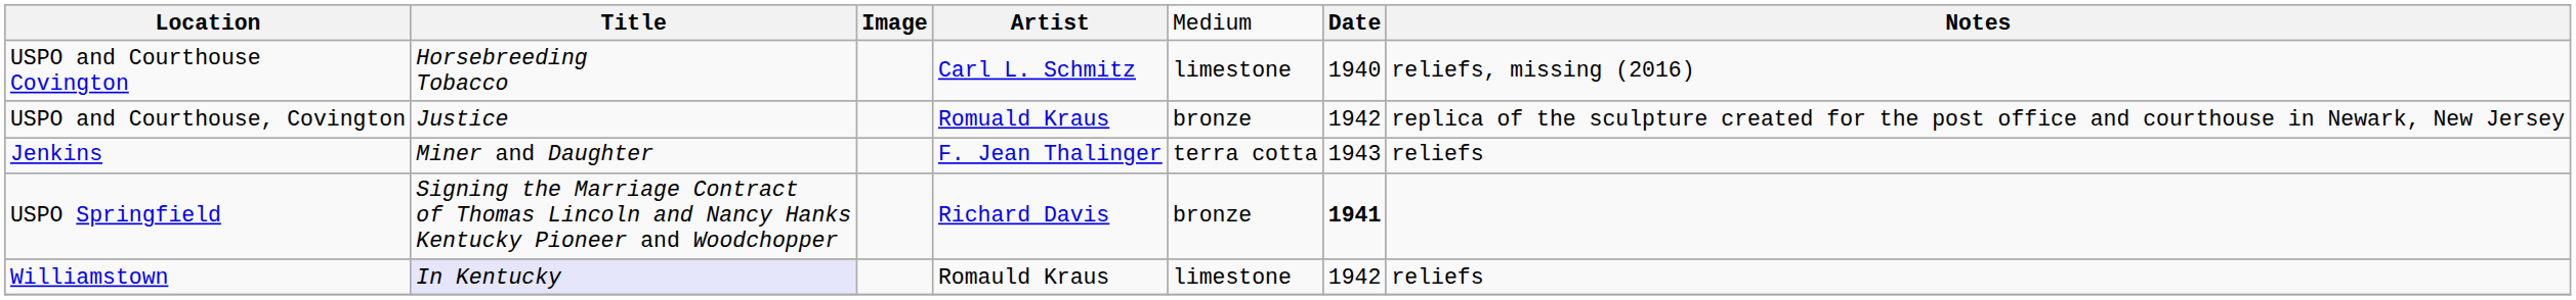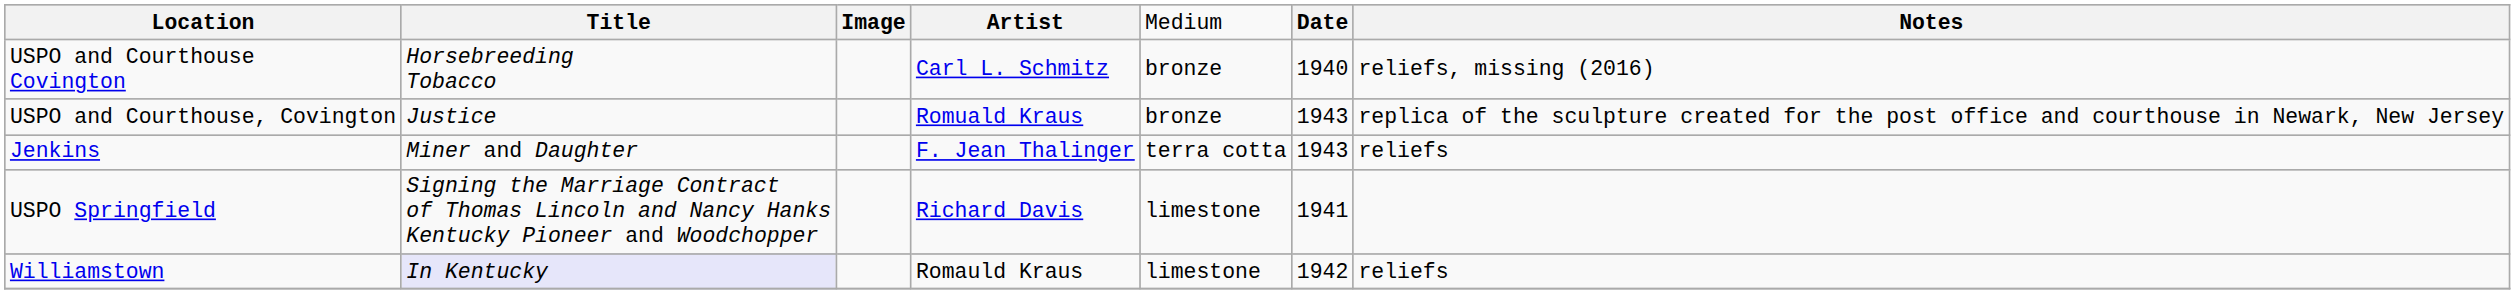USPO and Courthouse Covington | column 5: limestone -> bronze
USPO and Courthouse, Covington | column 6: 1942 -> 1943
USPO Springfield | column 5: bronze -> limestone
USPO Springfield | column 6: bold -> normal
